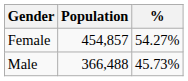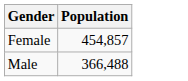- column: % | 54.27% | 45.73%
